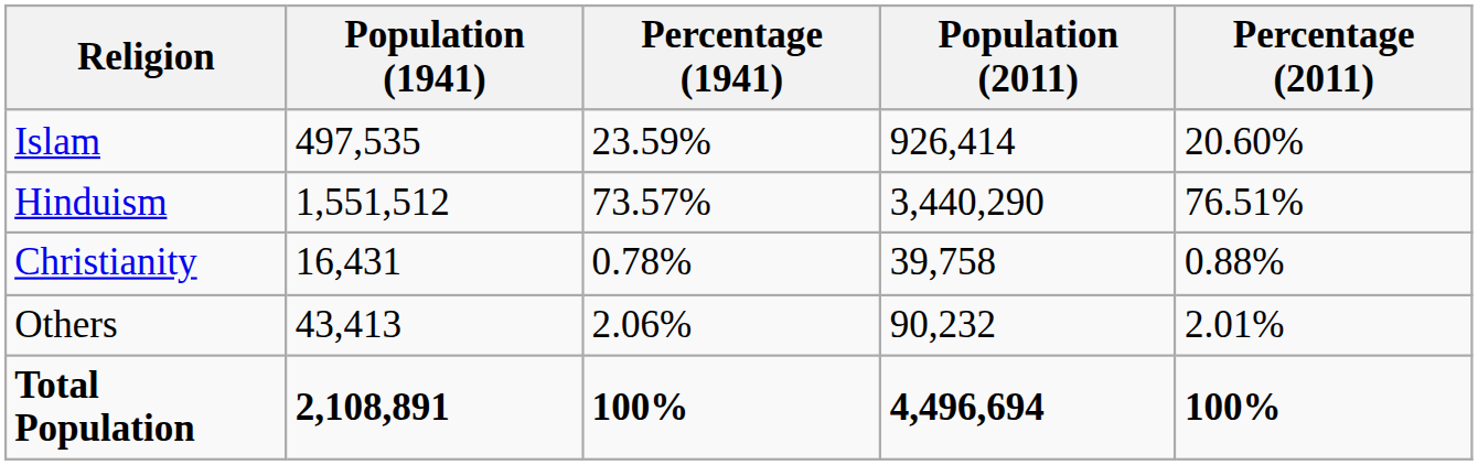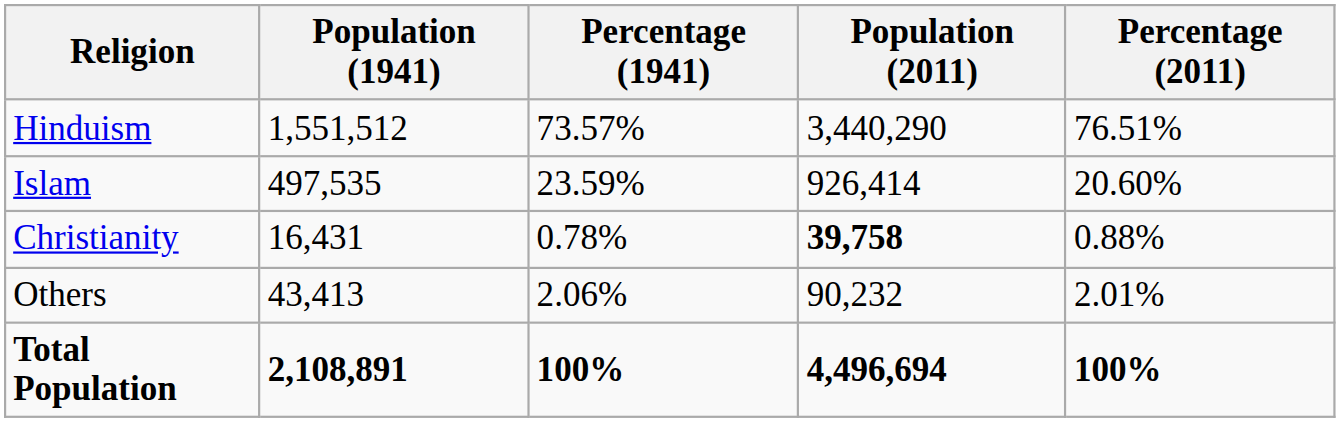rows swapped: Hinduism <-> Islam
Christianity | Population (2011): normal -> bold
